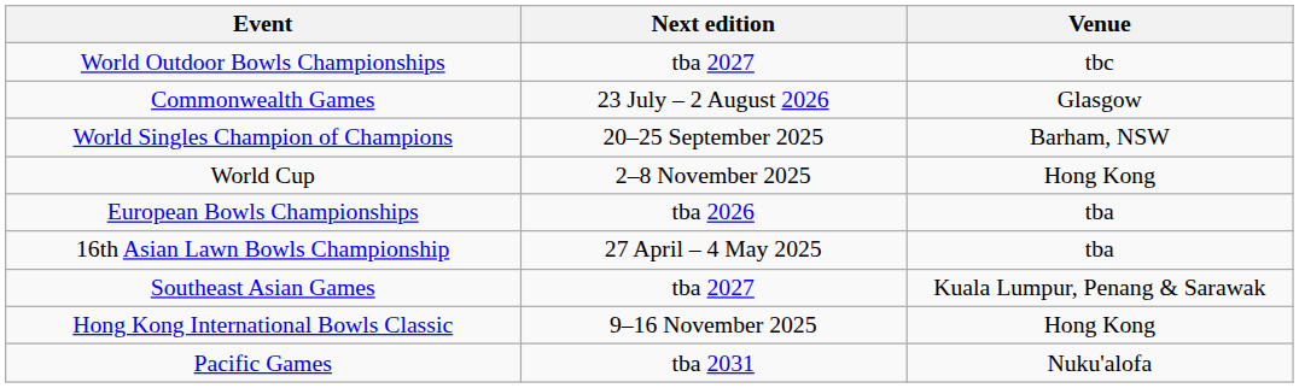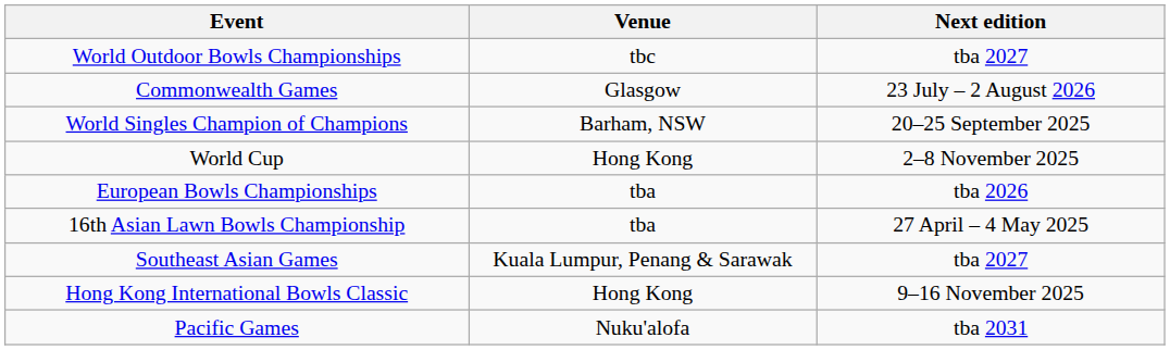columns swapped: Venue <-> Next edition
